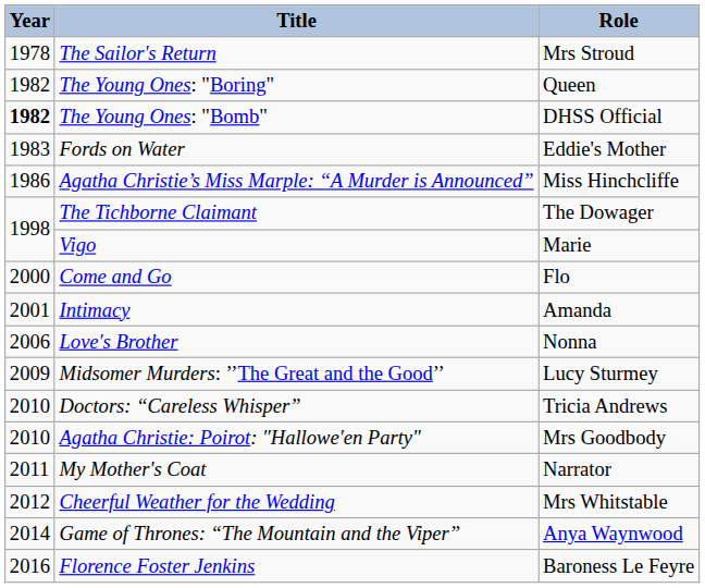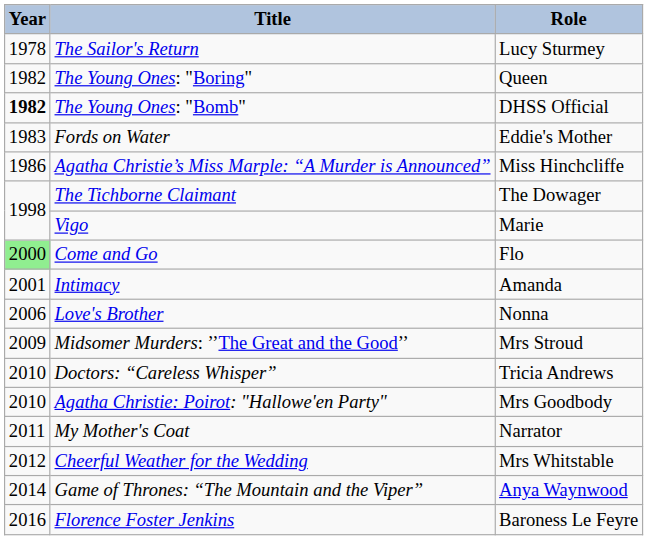The Sailor's Return | Role: Mrs Stroud -> Lucy Sturmey
Come and Go | Year: no background -> lightgreen background
Midsomer Murders: ’’The Great and the Good’’ | Role: Lucy Sturmey -> Mrs Stroud
